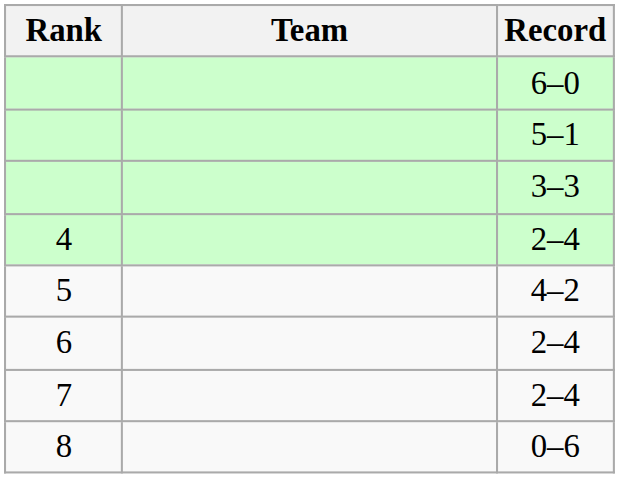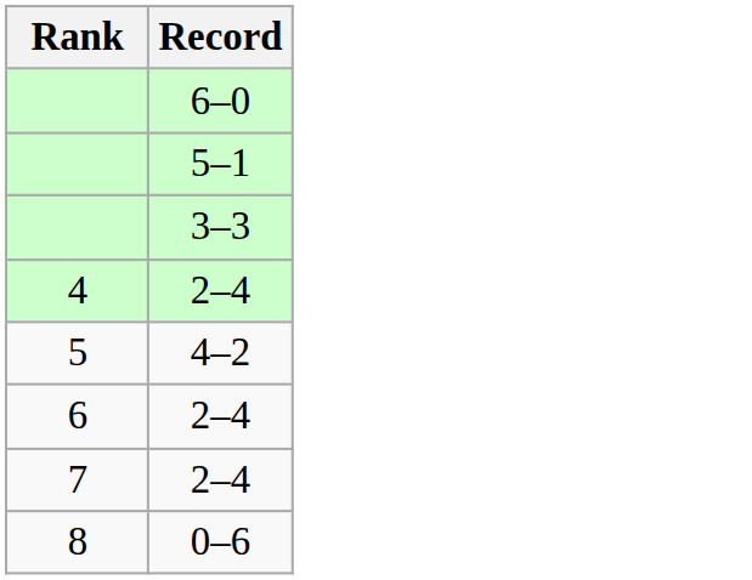- column: Team
